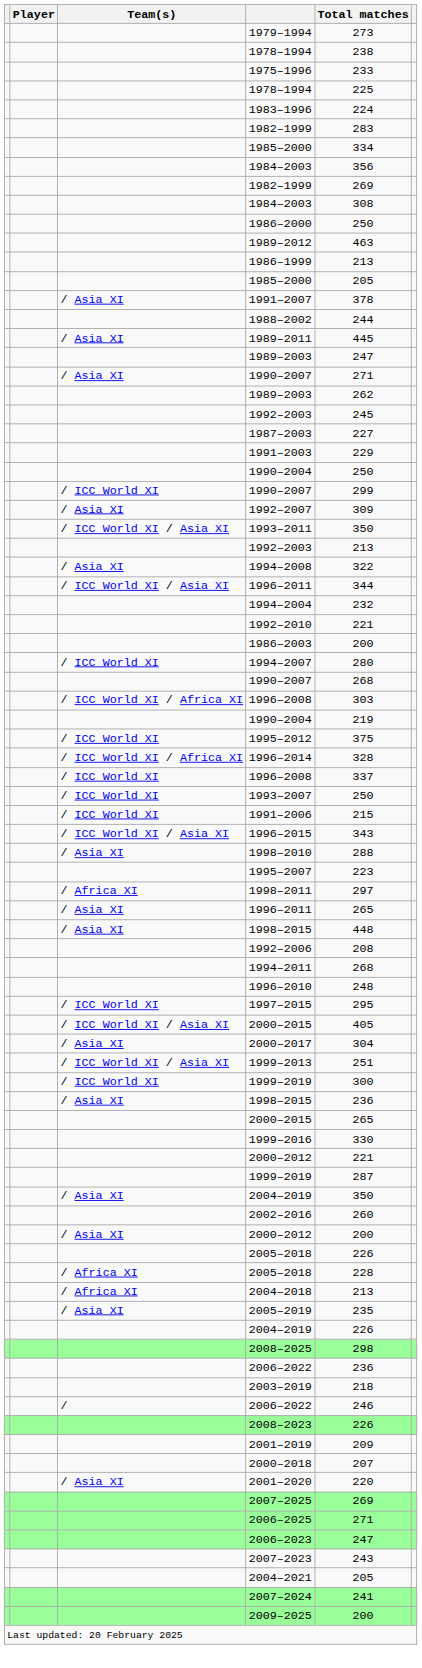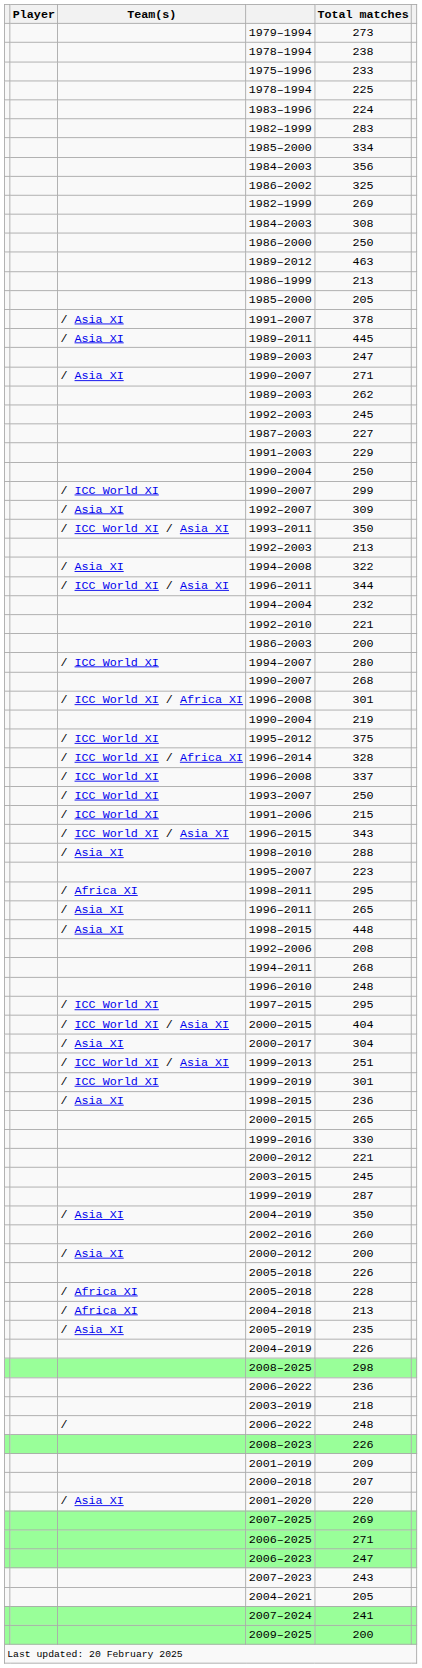+ row: 1986–2002 | 325
- row: 1988–2002 | 244
/ ICC World XI / Africa XI / 1996–2008 | Total matches: 303 -> 301
1998–2011 | Total matches: 297 -> 295
/ ICC World XI / Asia XI / 2000–2015 | Total matches: 405 -> 404
/ ICC World XI / 1999–2019 | Total matches: 300 -> 301
+ row: 2003–2015 | 245
/ / 2006–2022 | Total matches: 246 -> 248
